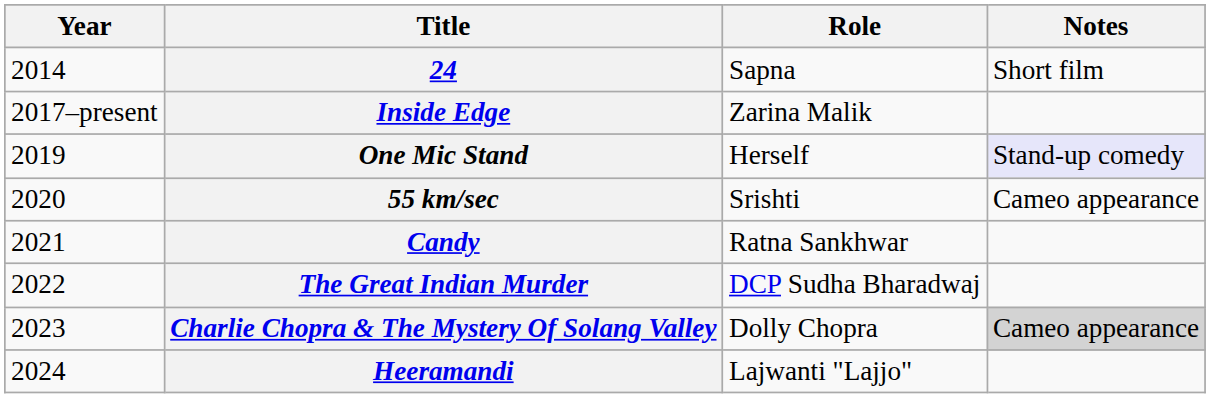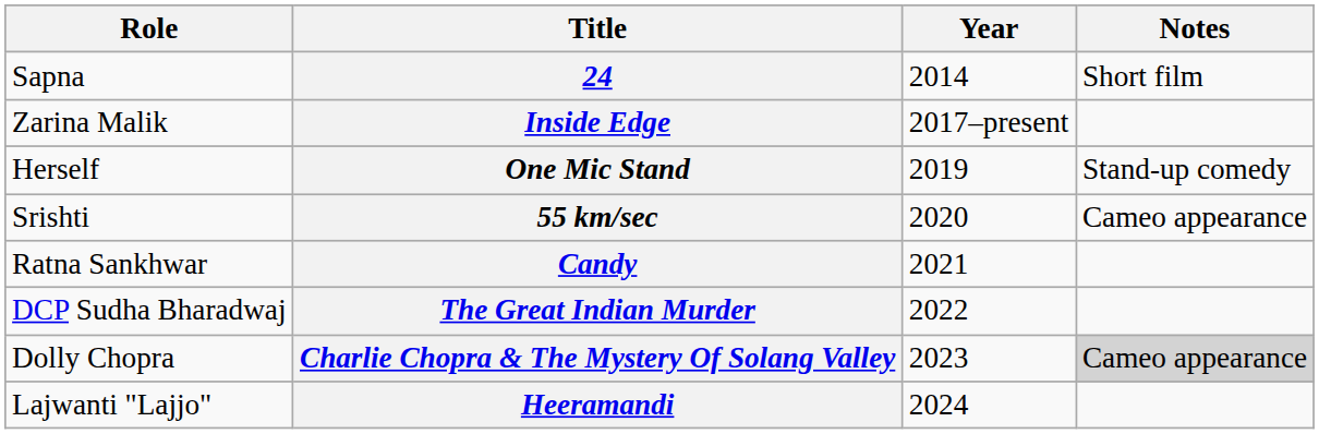columns swapped: Year <-> Role
One Mic Stand | Notes: lavender background -> no background
